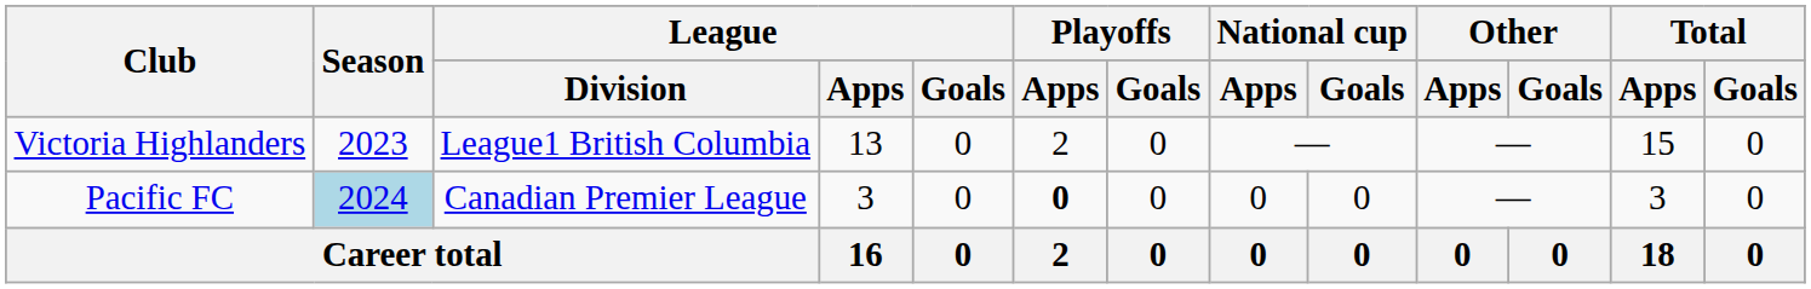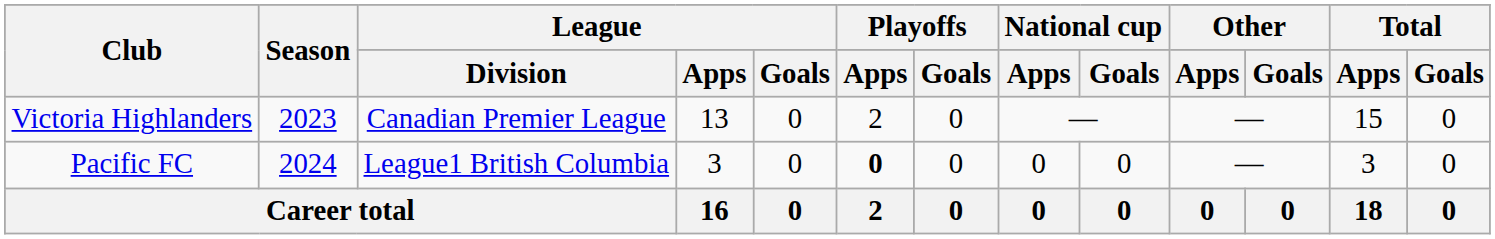Victoria Highlanders | League / Division: League1 British Columbia -> Canadian Premier League
Pacific FC | Season: lightblue background -> no background
Pacific FC | League / Division: Canadian Premier League -> League1 British Columbia
